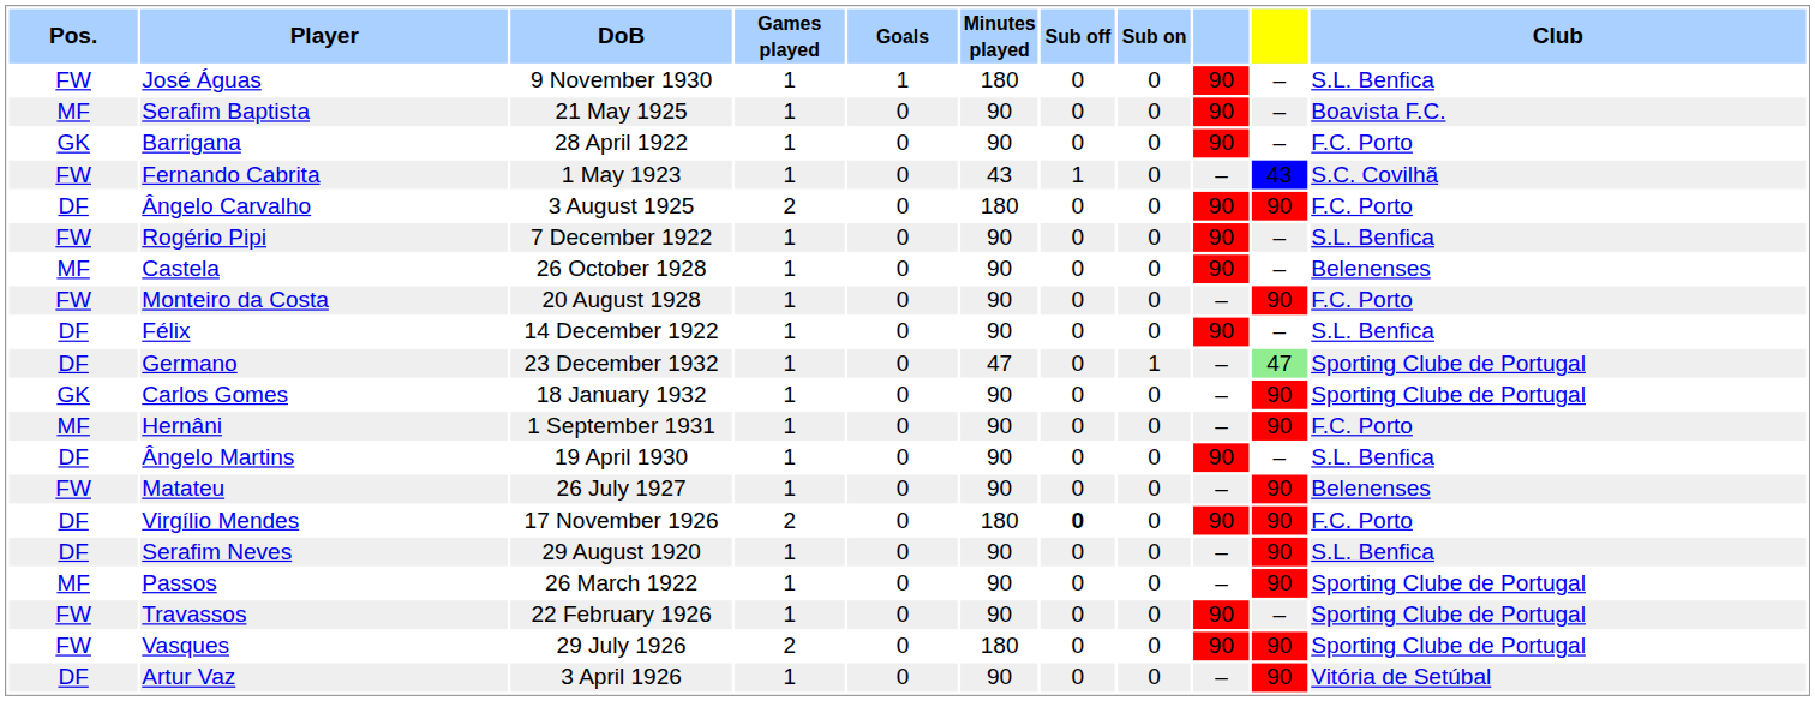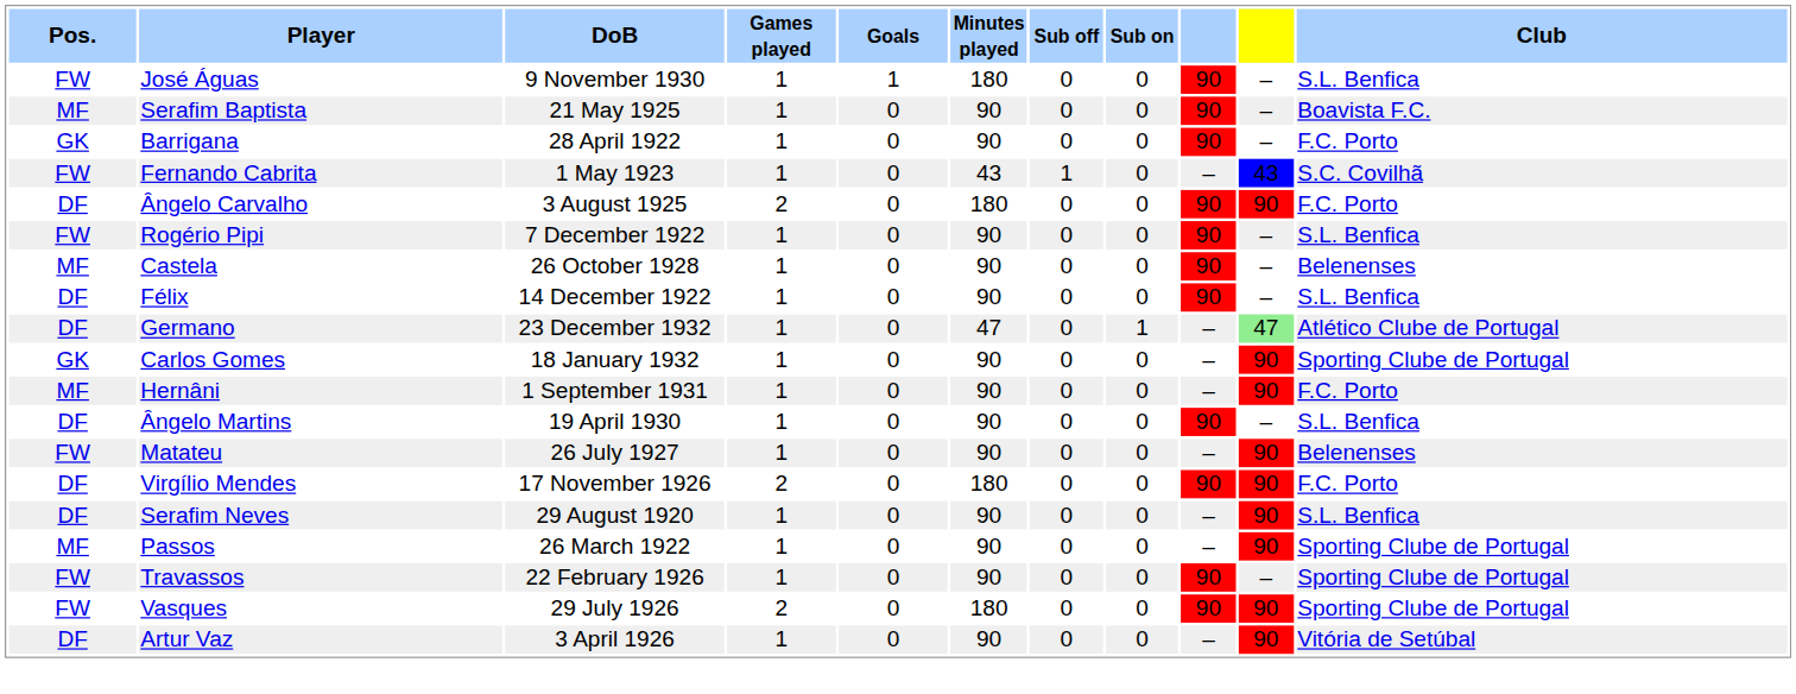- row: FW | Monteiro da Costa | 20 August 1928 | 1 | 0 | 90 | 0 | 0 | – | 90 | F.C. Porto
Germano | Club: Sporting Clube de Portugal -> Atlético Clube de Portugal
Virgílio Mendes | Sub off: bold -> normal
